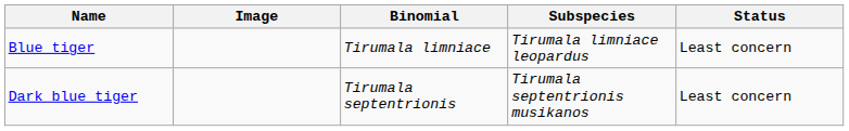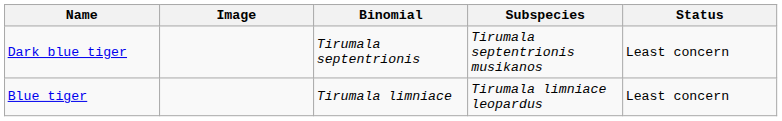rows swapped: Blue tiger <-> Dark blue tiger
